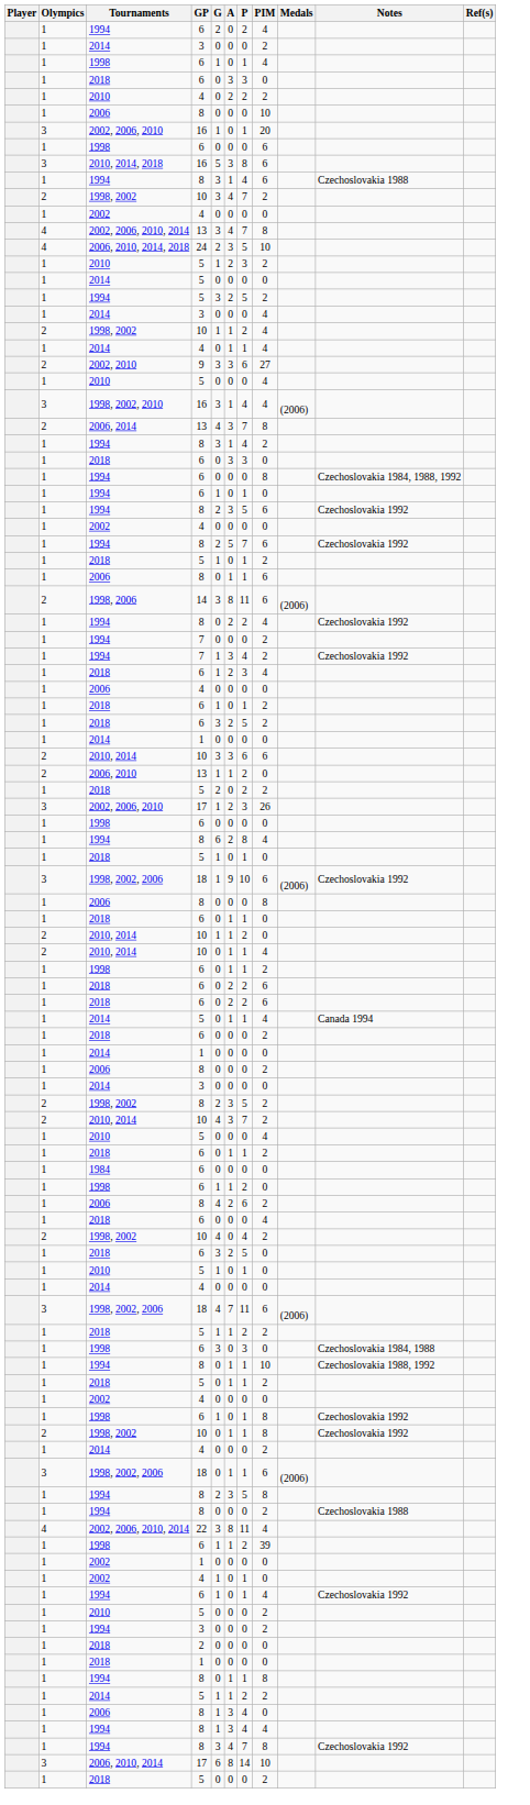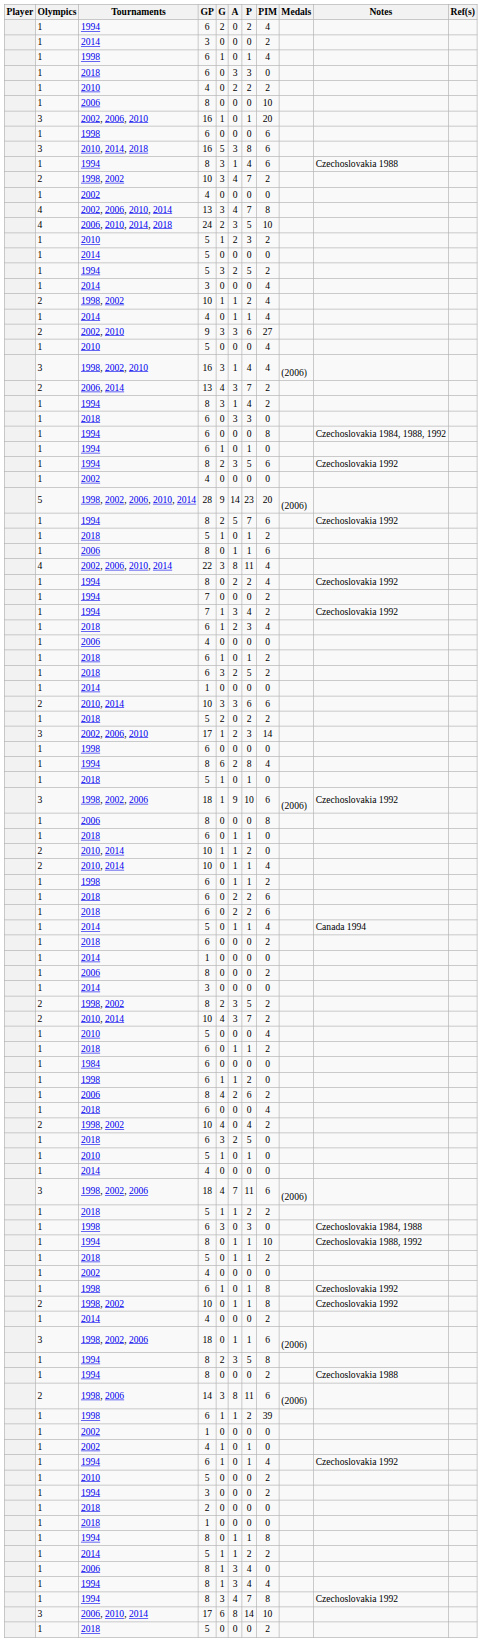2006, 2014 | PIM: 8 -> 2
+ row: 5 | 1998, 2002, 2006, 2010, 2014 | 28 | 9 | 14 | 23 | 20 | (2006)
rows swapped: 2002, 2006, 2010, 2014 / 22 <-> 1998, 2006
- row: 2 | 2006, 2010 | 13 | 1 | 1 | 2 | 0
2002, 2006, 2010 / 17 | PIM: 26 -> 14
